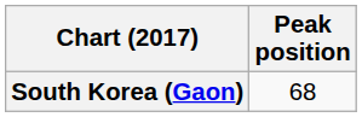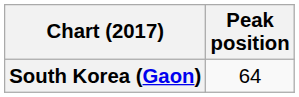South Korea (Gaon) | Peak position: 68 -> 64
